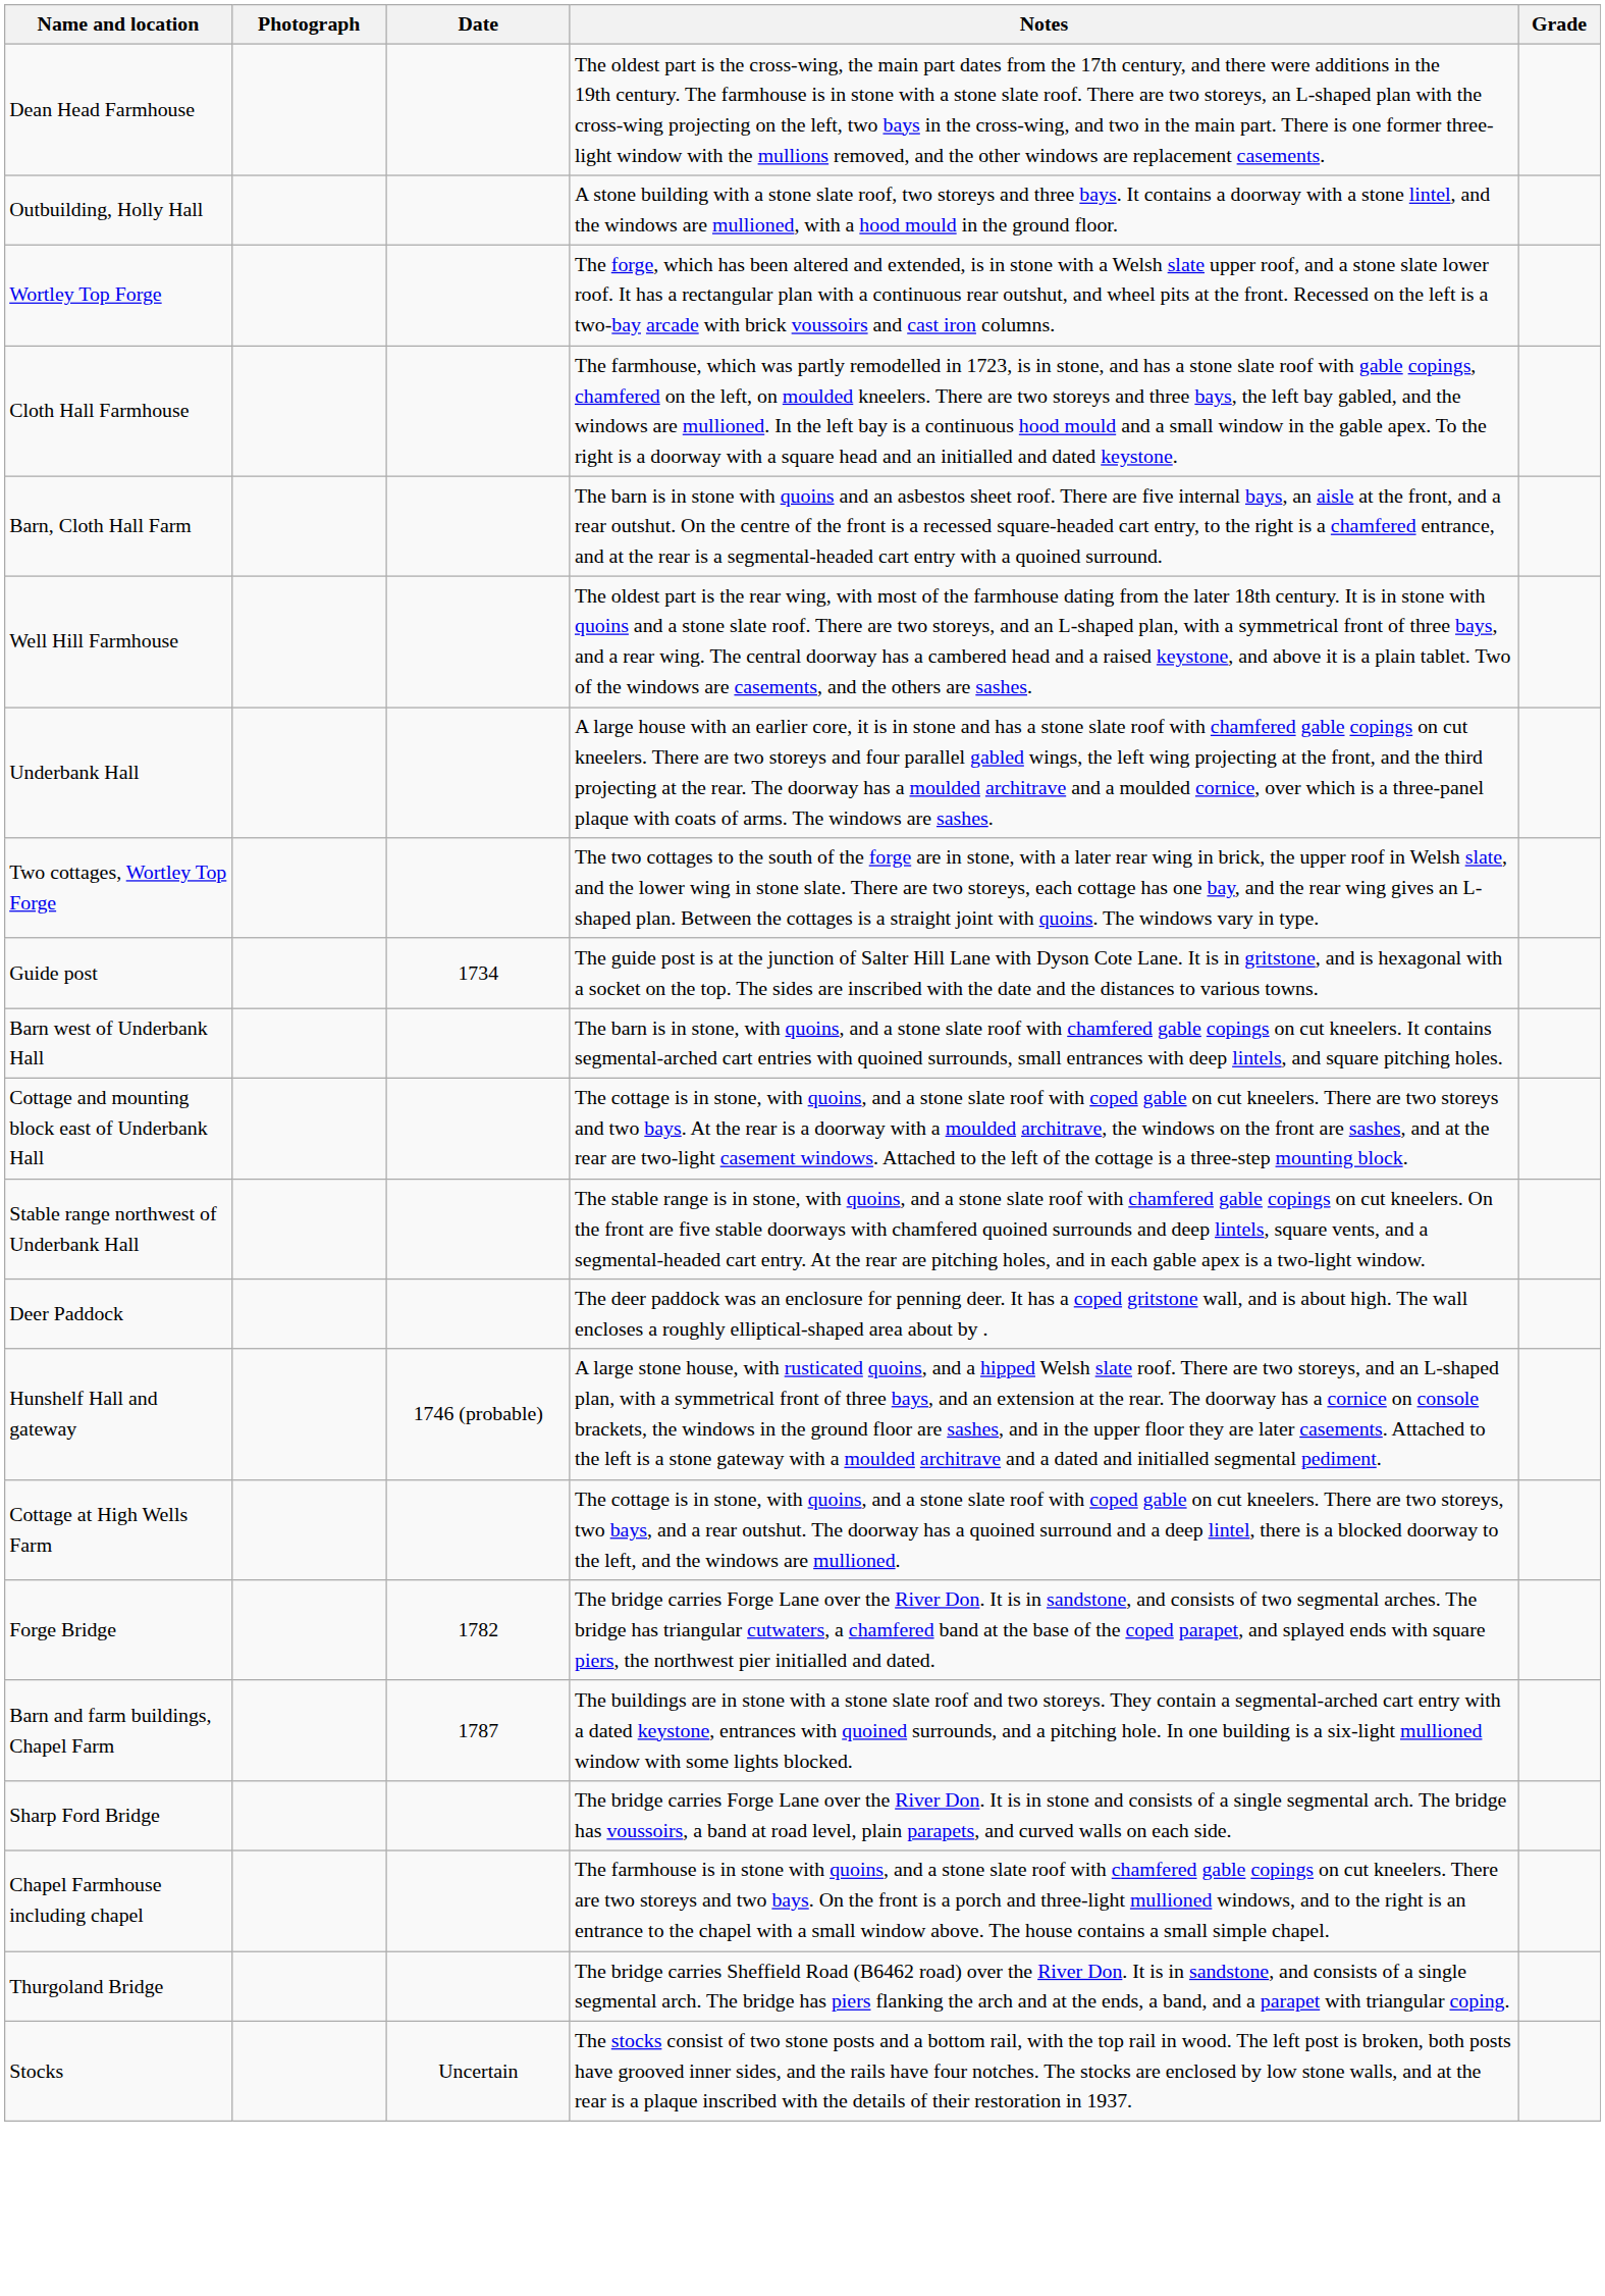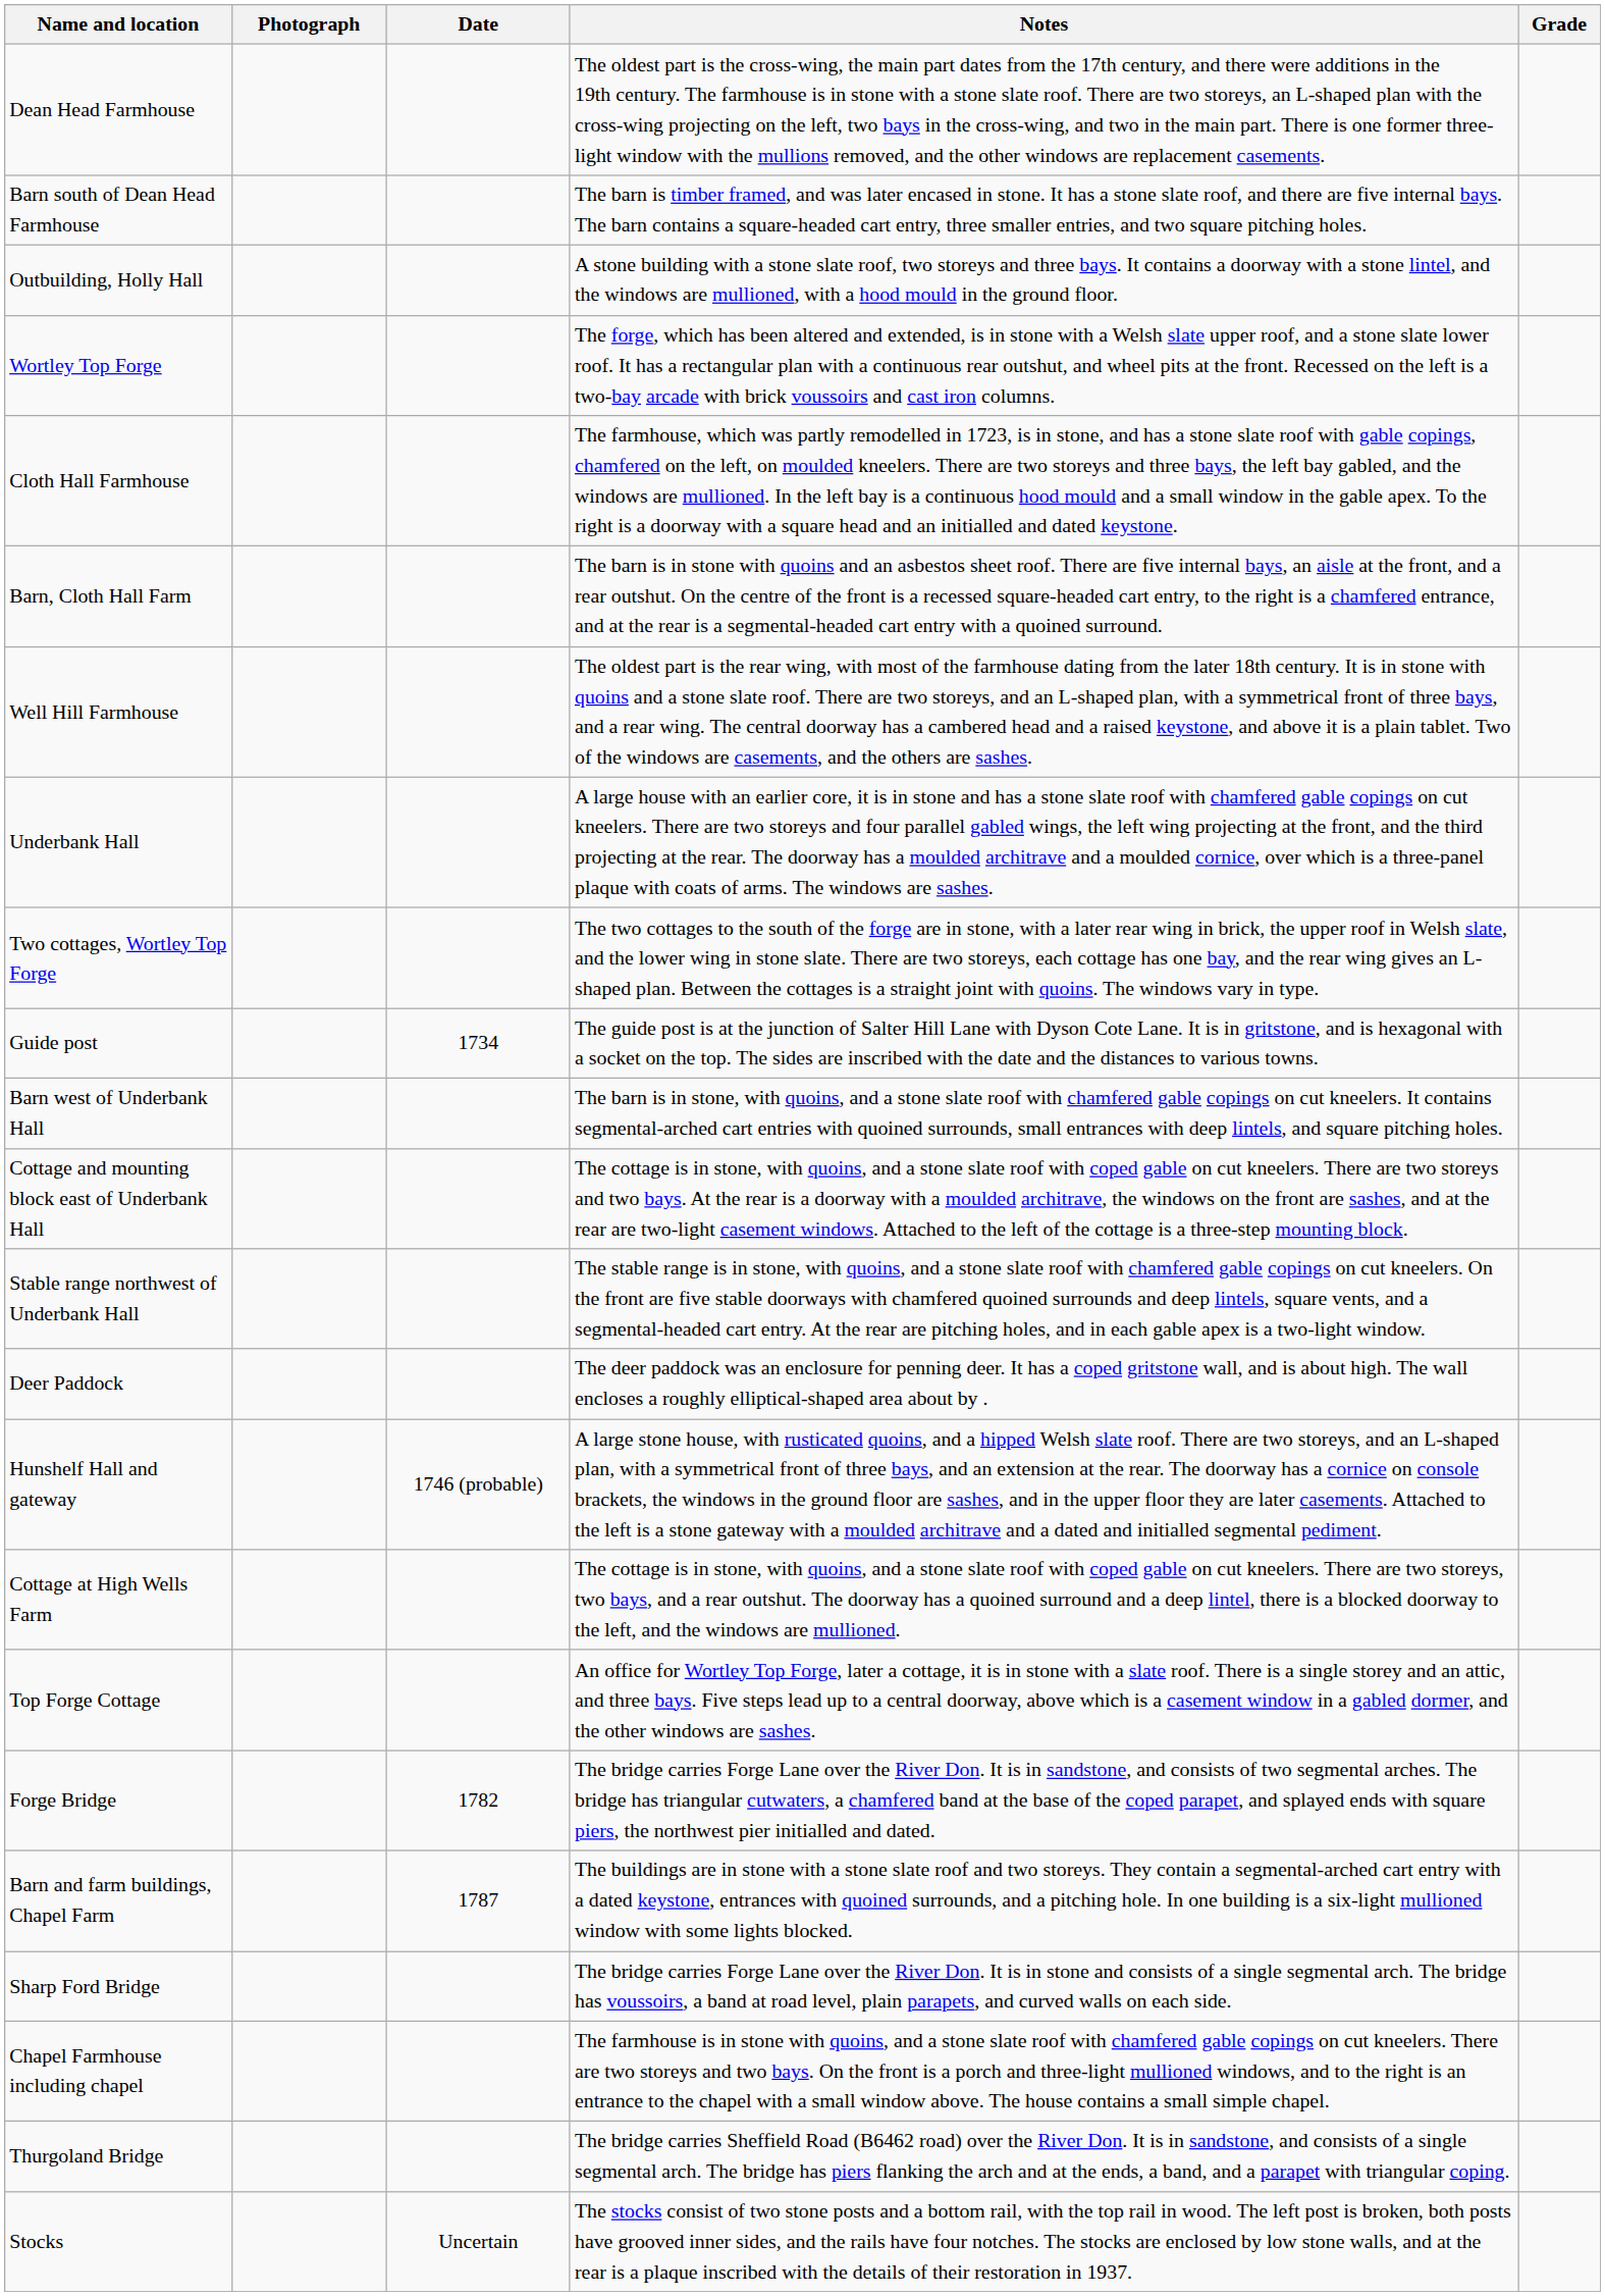+ row: Barn south of Dean Head Farmhouse | The barn is timber framed, and was later encased in stone. It has a stone slate roof, and there are five internal bays. The barn contains a square-headed cart entry, three smaller entries, and two square pitching holes.
+ row: Top Forge Cottage | An office for Wortley Top Forge, later a cottage, it is in stone with a slate roof. There is a single storey and an attic, and three bays. Five steps lead up to a central doorway, above which is a casement window in a gabled dormer, and the other windows are sashes.
